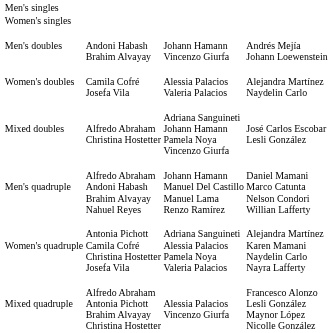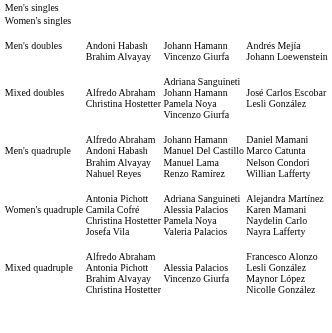- row: Women's doubles | Camila Cofré Josefa Vila | Alessia Palacios Valeria Palacios | Alejandra Martínez Naydelin Carlo
